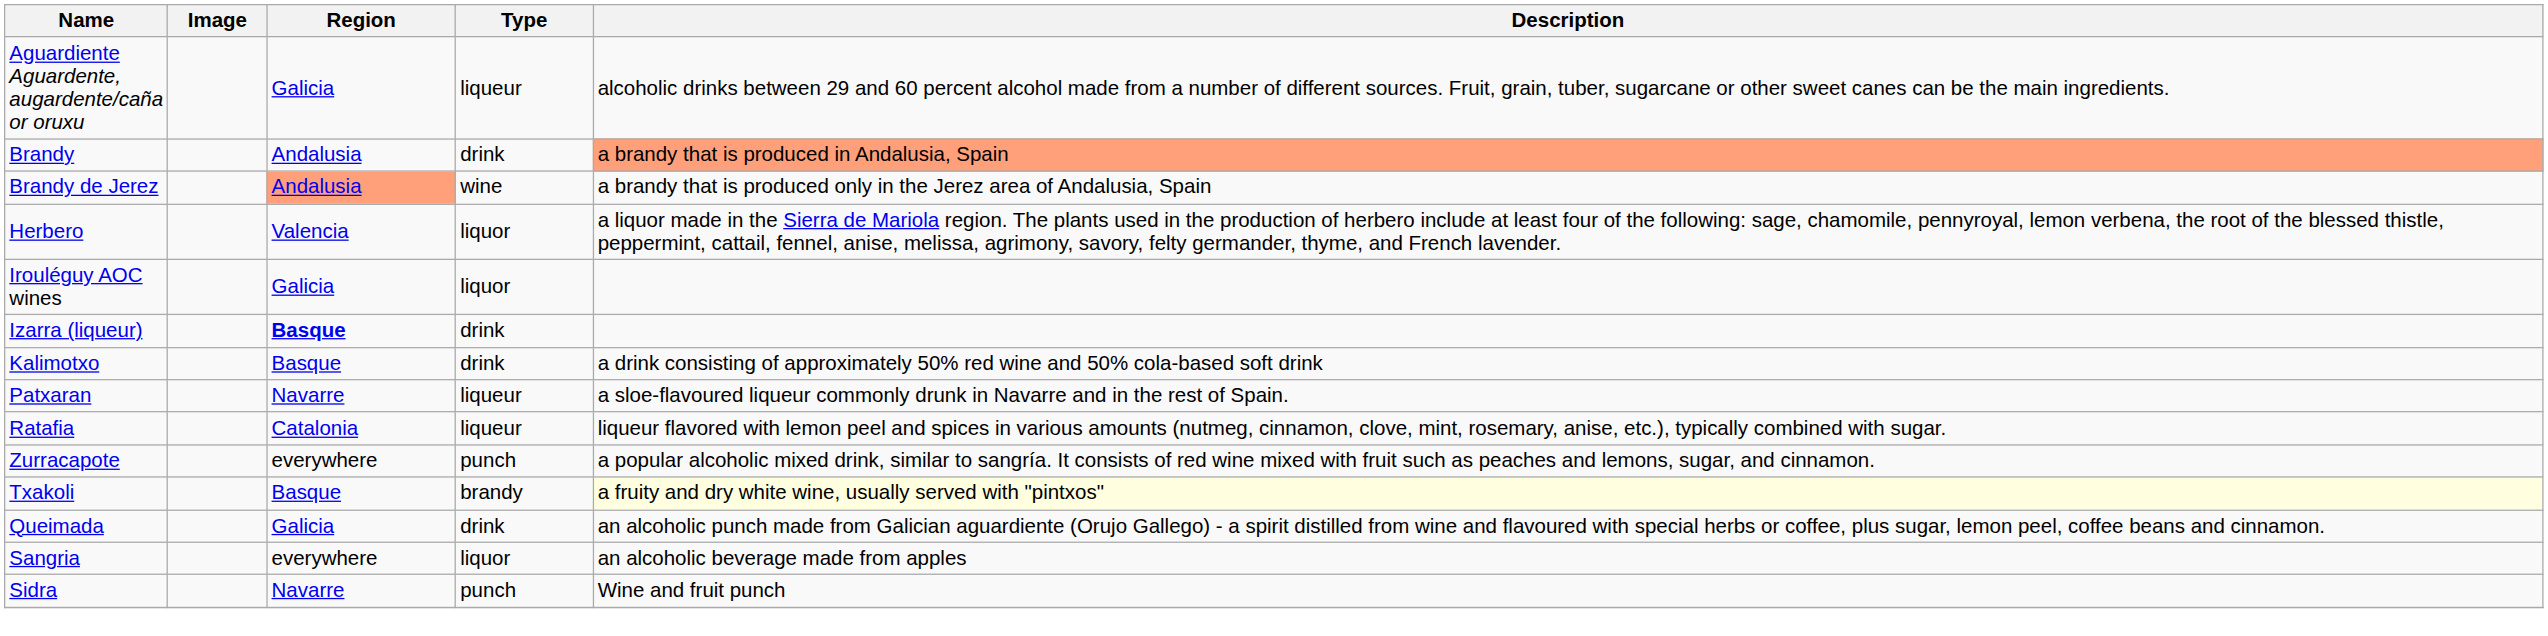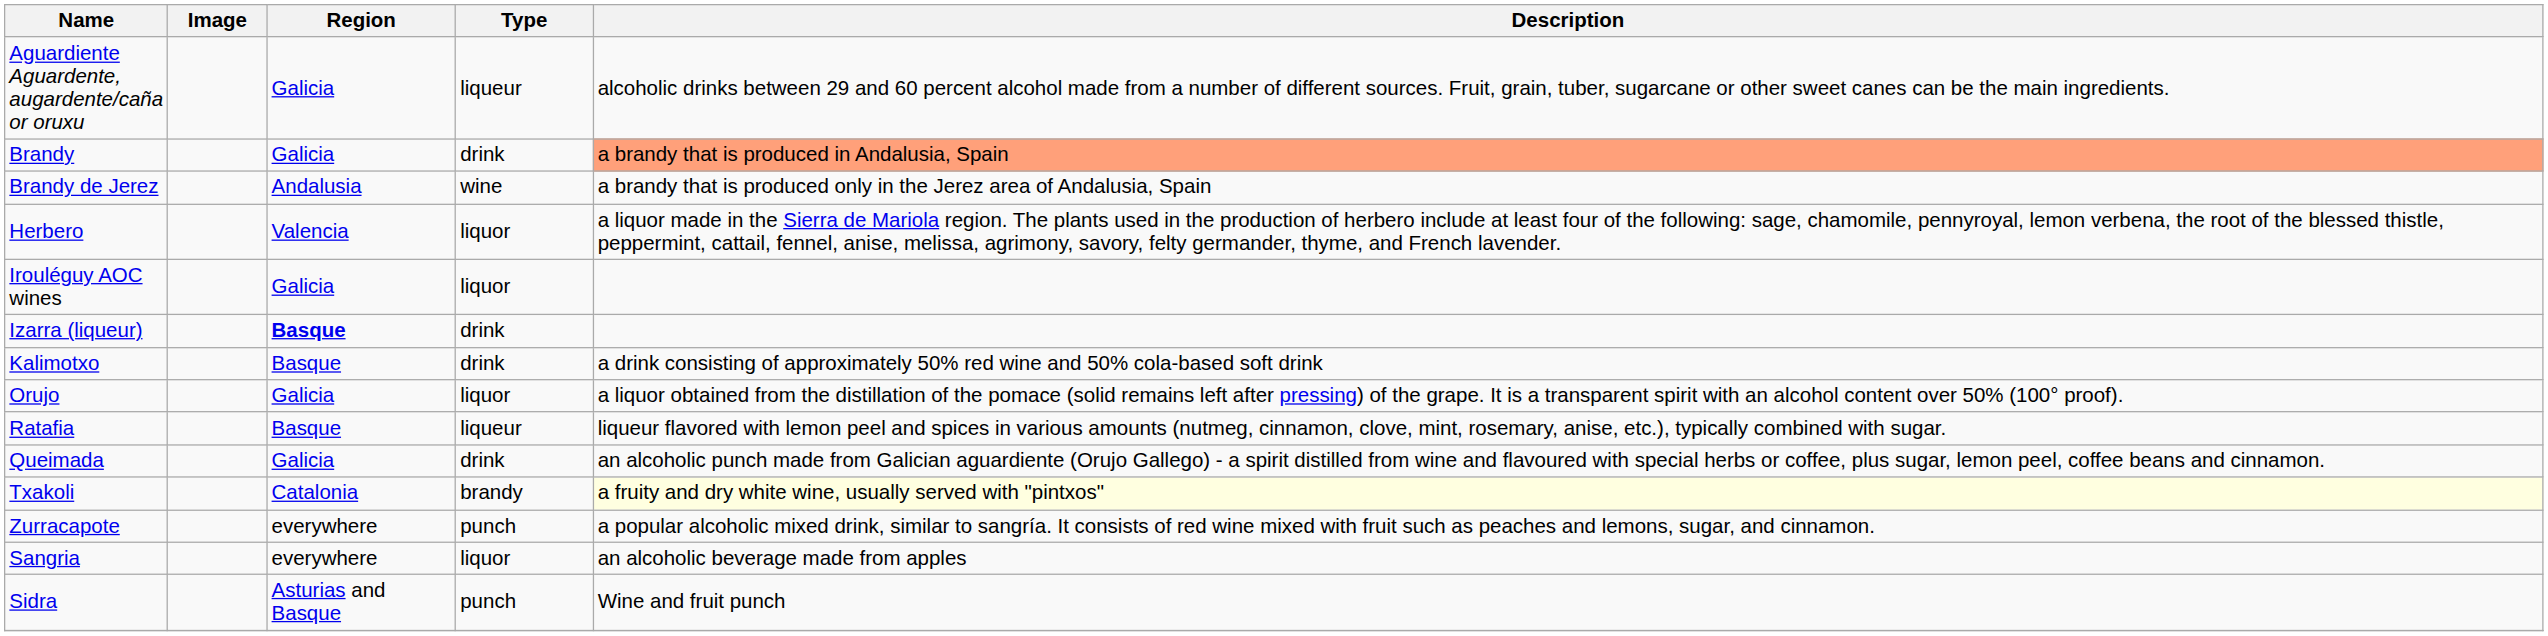Brandy | Region: Andalusia -> Galicia
Brandy de Jerez | Region: lightsalmon background -> no background
+ row: Orujo | Galicia | liquor | a liquor obtained from the distillation of the pomace (solid remains left after pressing) of the grape. It is a transparent spirit with an alcohol content over 50% (100° proof).
- row: Patxaran | Navarre | liqueur | a sloe-flavoured liqueur commonly drunk in Navarre and in the rest of Spain.
Ratafia | Region: Catalonia -> Basque
rows swapped: Queimada <-> Zurracapote
Txakoli | Region: Basque -> Catalonia
Sidra | Region: Navarre -> Asturias and Basque
